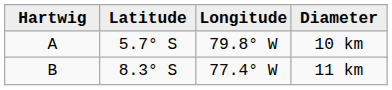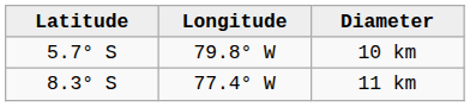- column: Hartwig | A | B
